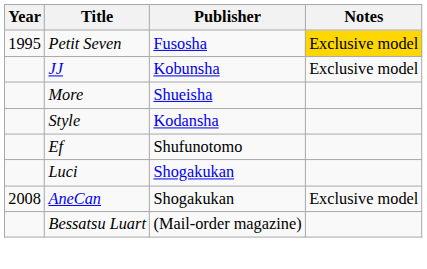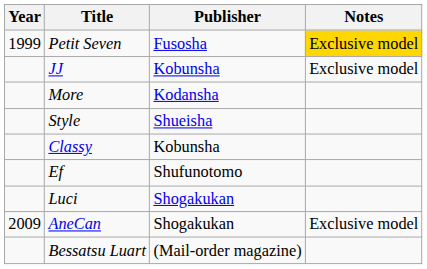Petit Seven | Year: 1995 -> 1999
More | Publisher: Shueisha -> Kodansha
Style | Publisher: Kodansha -> Shueisha
+ row: Classy | Kobunsha
AneCan | Year: 2008 -> 2009
